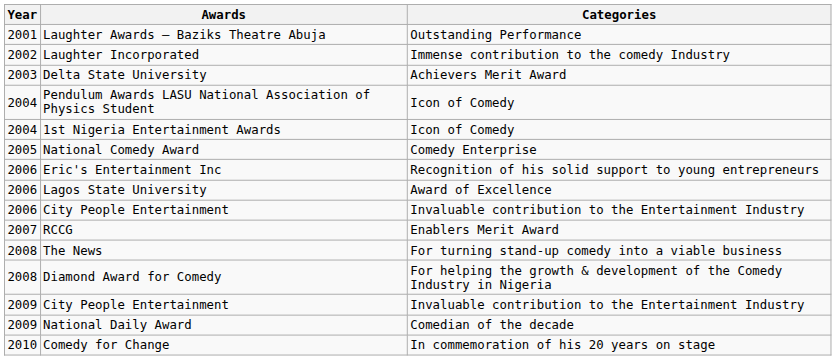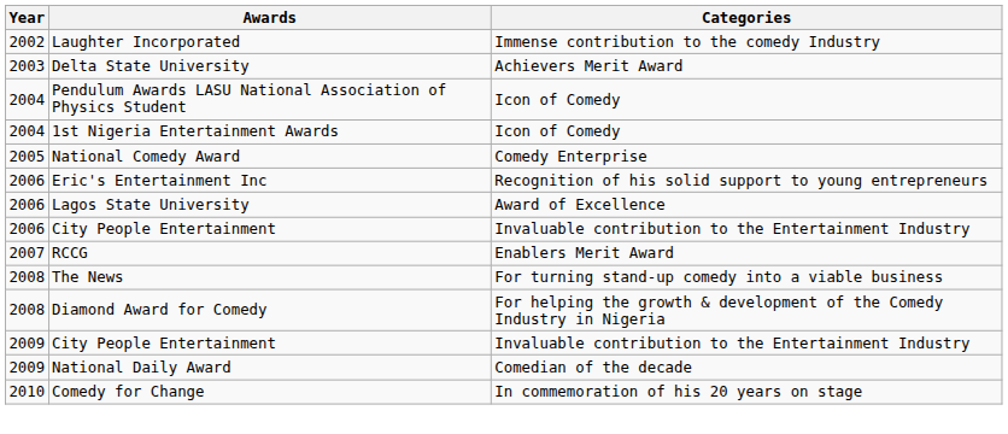- row: 2001 | Laughter Awards – Baziks Theatre Abuja | Outstanding Performance
